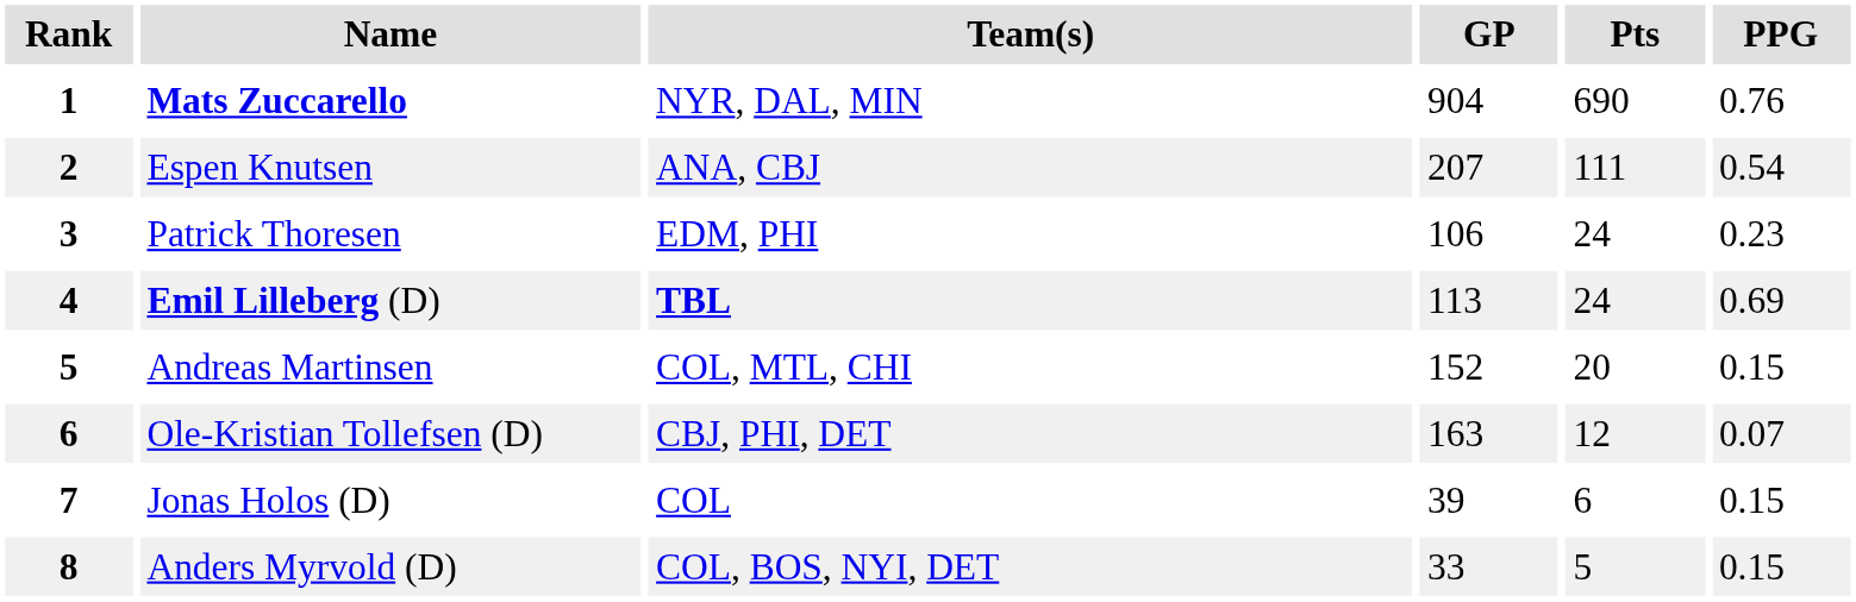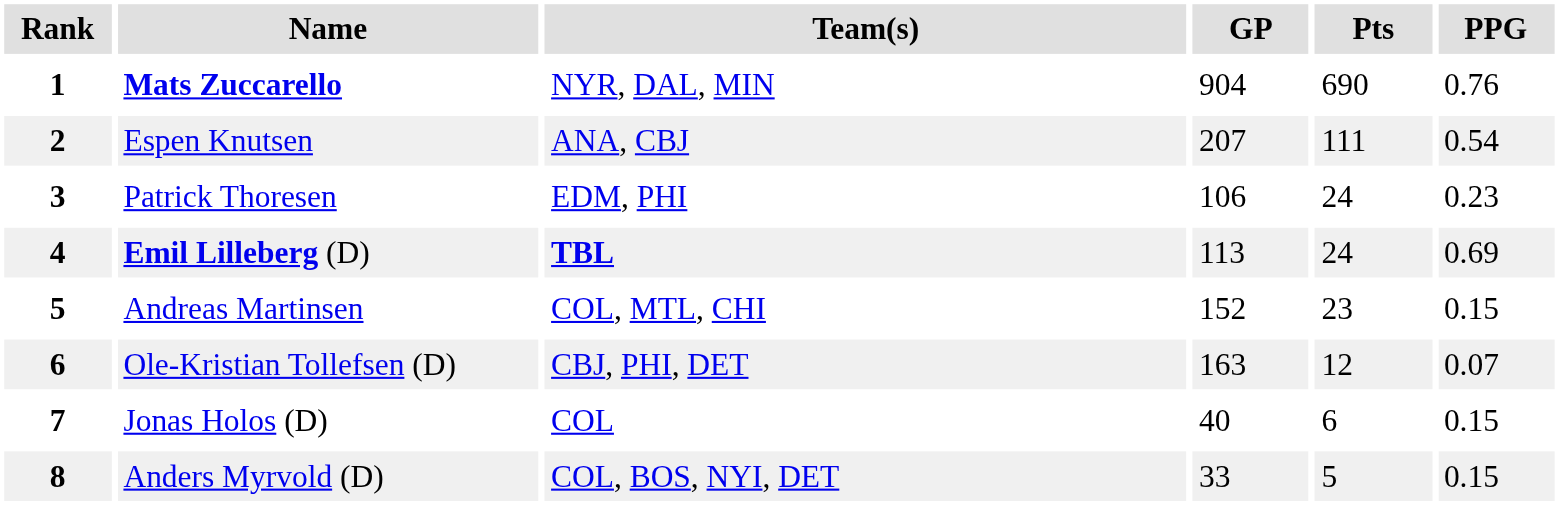Andreas Martinsen | Pts: 20 -> 23
Jonas Holos (D) | GP: 39 -> 40
